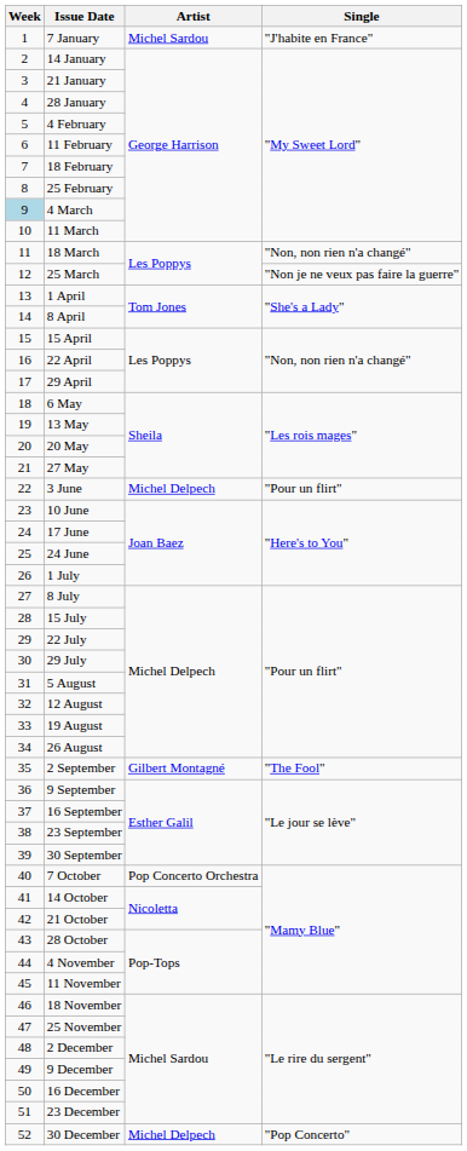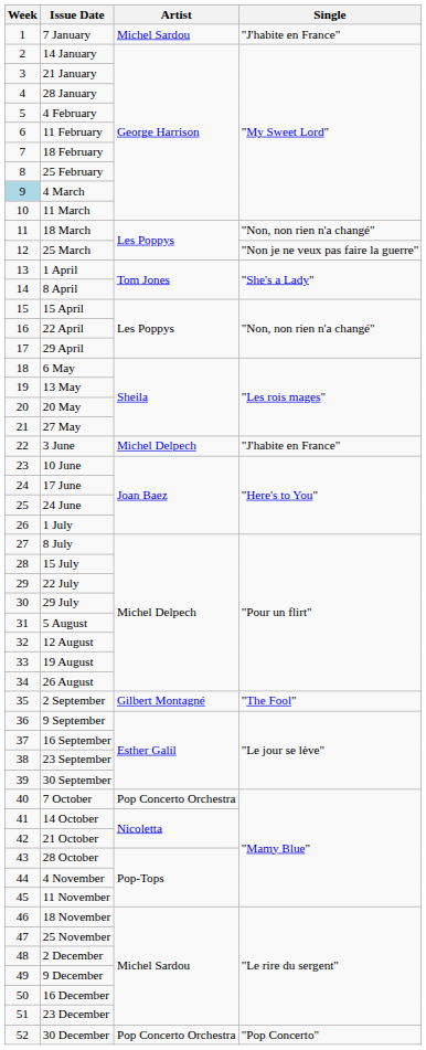3 June | Single: "Pour un flirt" -> "J'habite en France"
30 December | Artist: Michel Delpech -> Pop Concerto Orchestra
